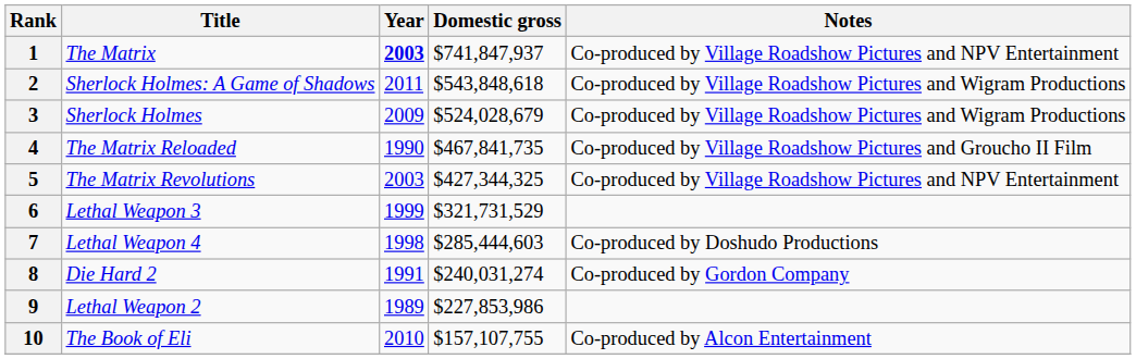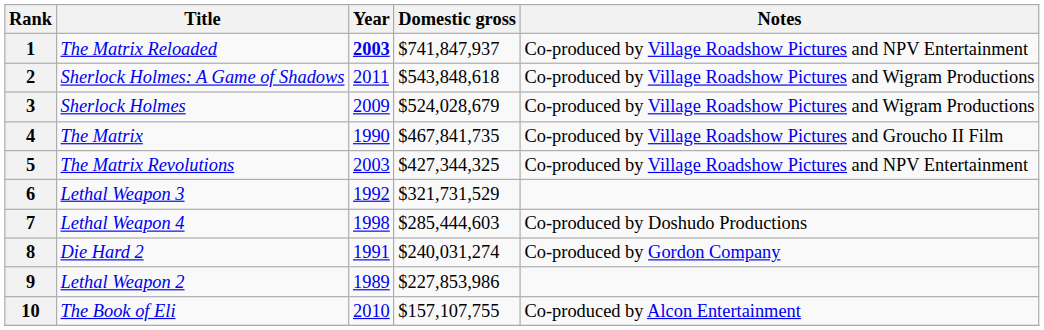1 | Title: The Matrix -> The Matrix Reloaded
4 | Title: The Matrix Reloaded -> The Matrix
6 | Year: 1999 -> 1992
